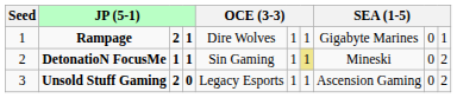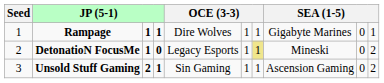Rampage | column 3: 2 -> 1
DetonatioN FocusMe | column 4: 1 -> 0
DetonatioN FocusMe | column 5: Sin Gaming -> Legacy Esports
Unsold Stuff Gaming | column 4: 0 -> 1
Unsold Stuff Gaming | column 5: Legacy Esports -> Sin Gaming
